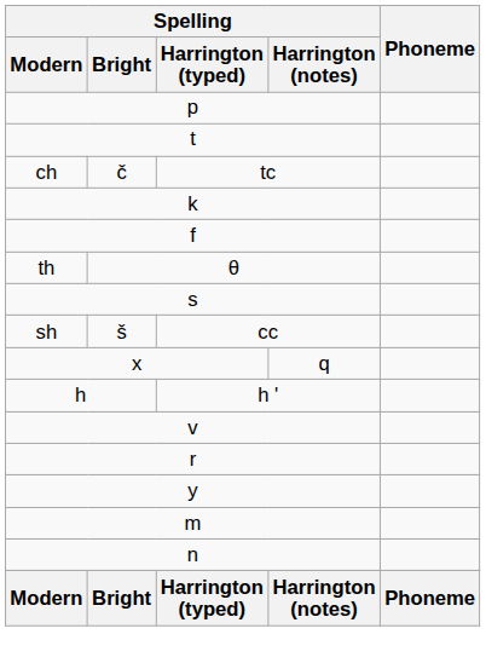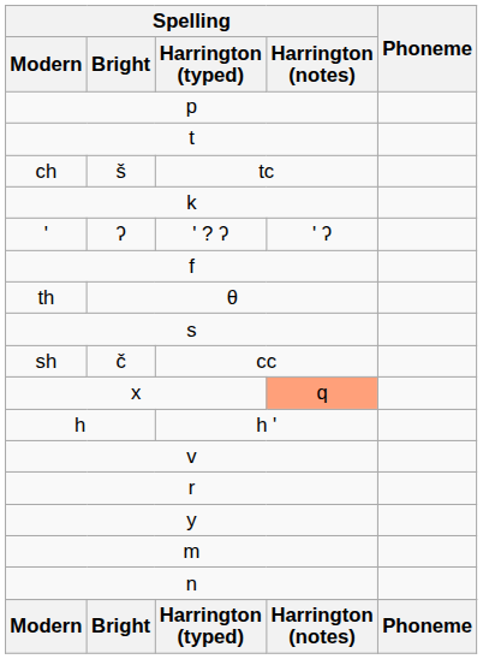ch | Spelling / Bright: č -> š
+ row: ' | ʔ | ' ? ʔ | ' ʔ
sh | Spelling / Bright: š -> č
x | Spelling / Harrington (notes): no background -> lightsalmon background
